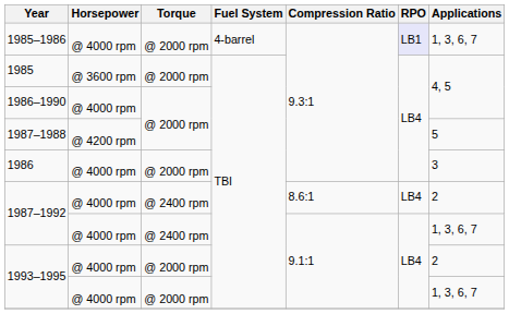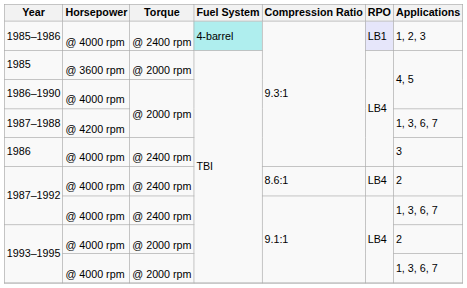1985–1986 | Torque: @ 2000 rpm -> @ 2400 rpm
1985–1986 | Fuel System: no background -> paleturquoise background
1985–1986 | Applications: 1, 3, 6, 7 -> 1, 2, 3
1987–1988 | Applications: 5 -> 1, 3, 6, 7
1986 | Torque: @ 2000 rpm -> @ 2400 rpm
